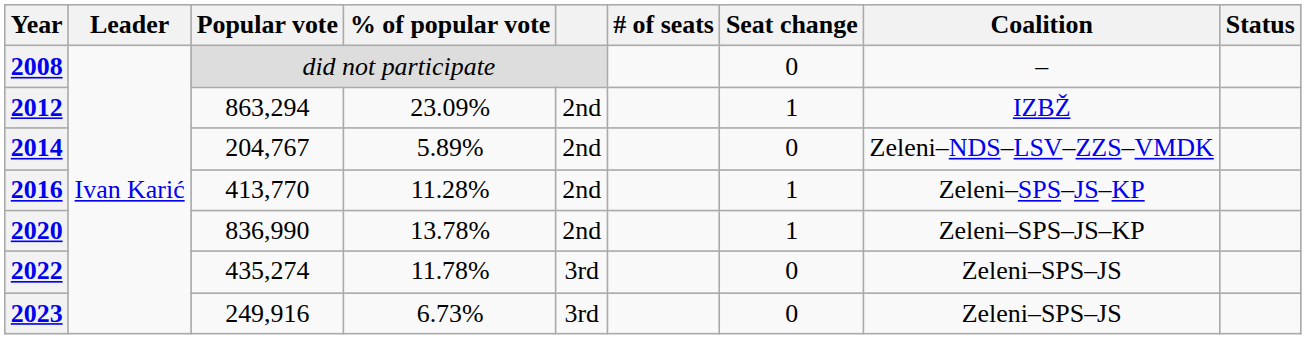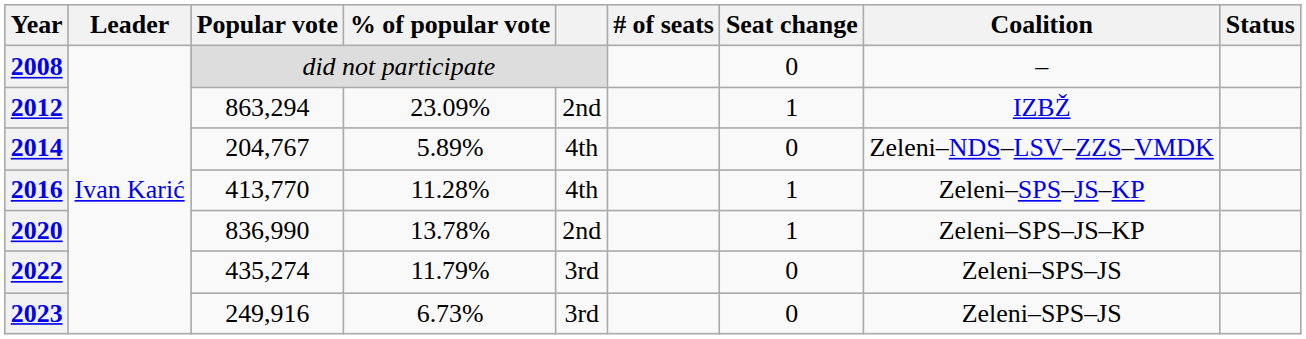2014 | column 5: 2nd -> 4th
2016 | column 5: 2nd -> 4th
2022 | % of popular vote: 11.78% -> 11.79%
